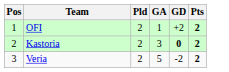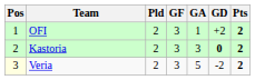+ column: GF | 3 | 3 | 3
Veria | Pos: no background -> lightyellow background
